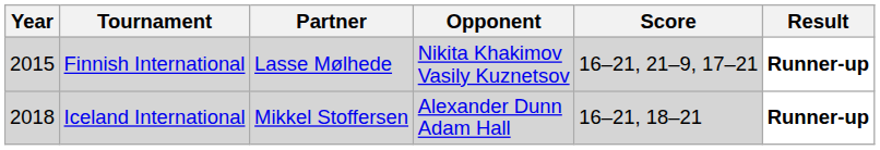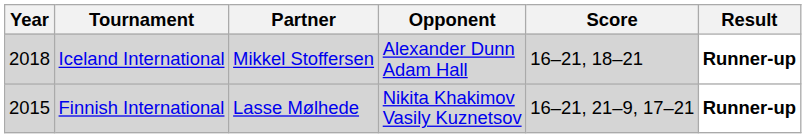rows swapped: Finnish International <-> Iceland International
